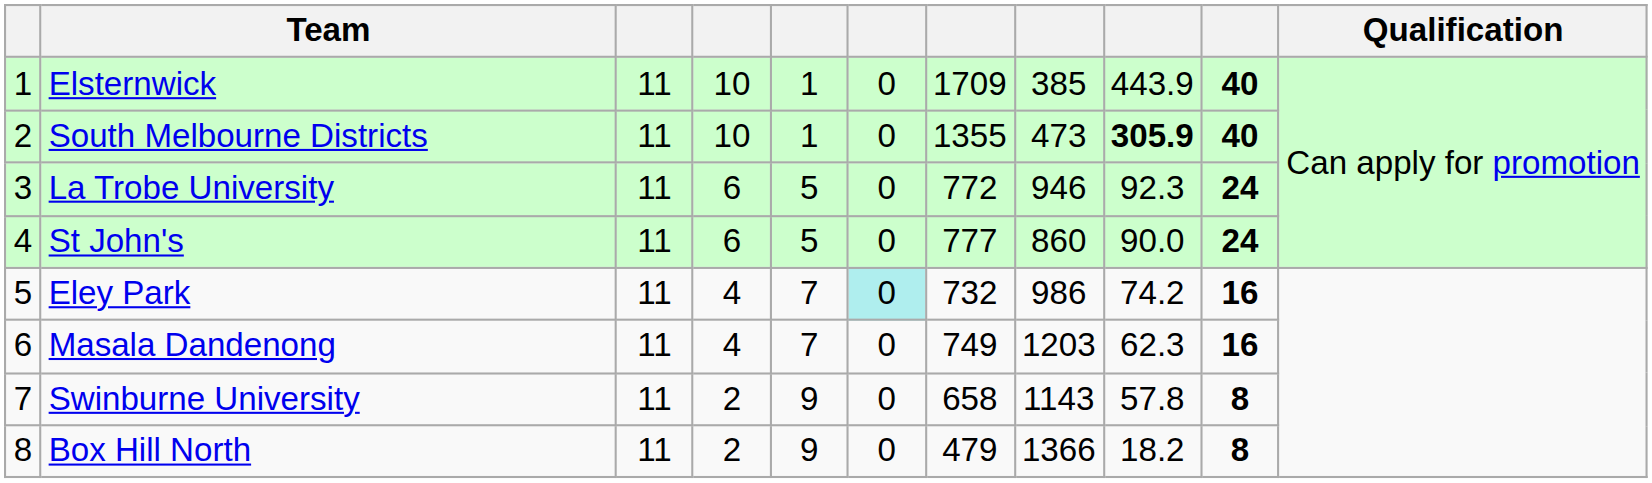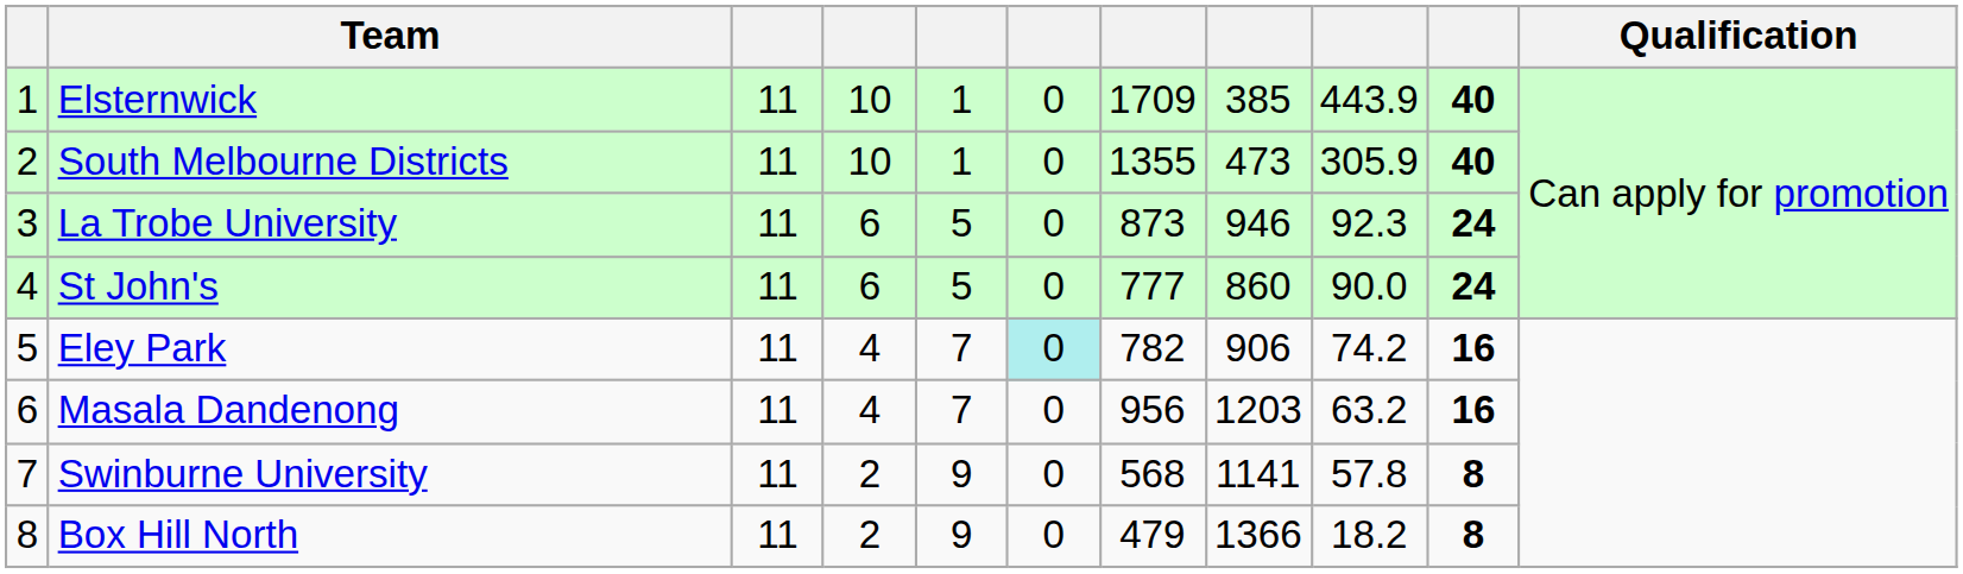South Melbourne Districts | column 9: bold -> normal
La Trobe University | column 7: 772 -> 873
Eley Park | column 7: 732 -> 782
Eley Park | column 8: 986 -> 906
Masala Dandenong | column 7: 749 -> 956
Masala Dandenong | column 9: 62.3 -> 63.2
Swinburne University | column 7: 658 -> 568
Swinburne University | column 8: 1143 -> 1141
